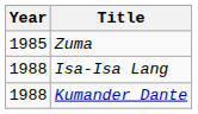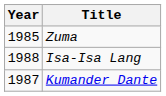Kumander Dante | Year: 1988 -> 1987
